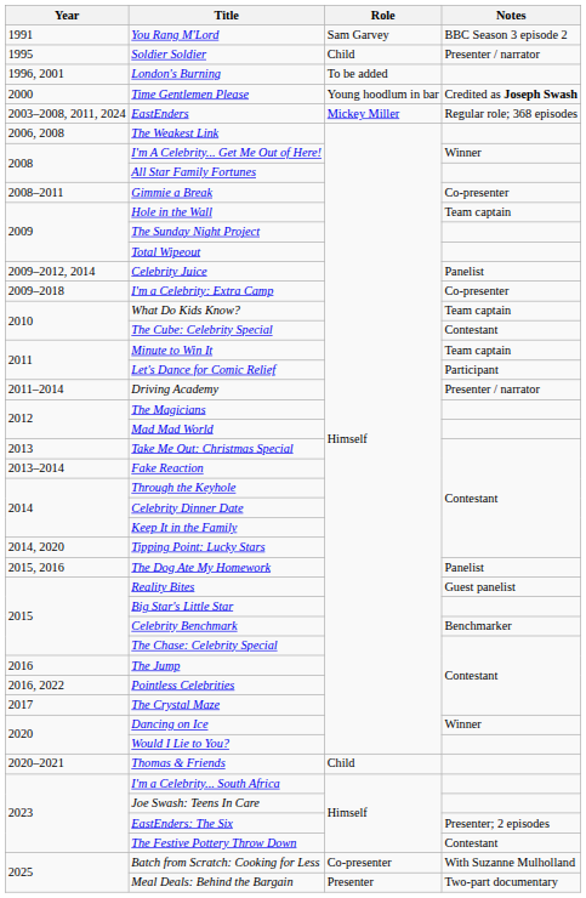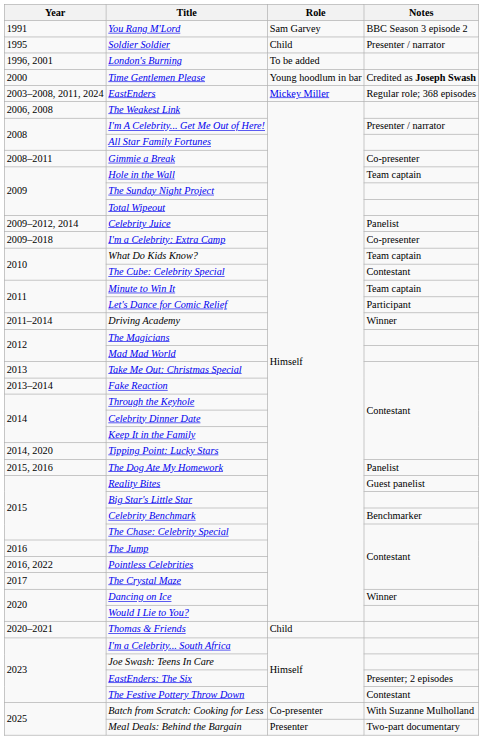I'm A Celebrity... Get Me Out of Here! | Notes: Winner -> Presenter / narrator
Driving Academy | Notes: Presenter / narrator -> Winner
